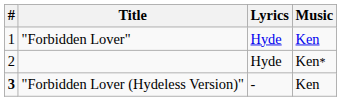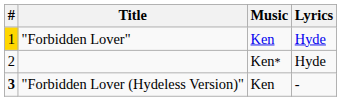columns swapped: Lyrics <-> Music
"Forbidden Lover" | #: no background -> gold background
